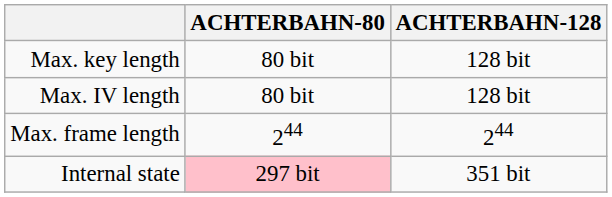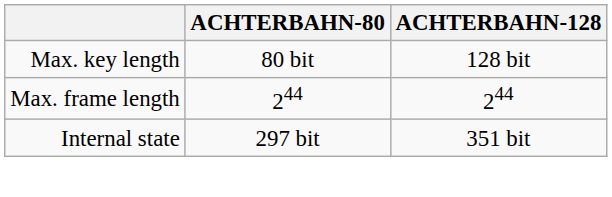- row: Max. IV length | 80 bit | 128 bit
Internal state | ACHTERBAHN-80: pink background -> no background
